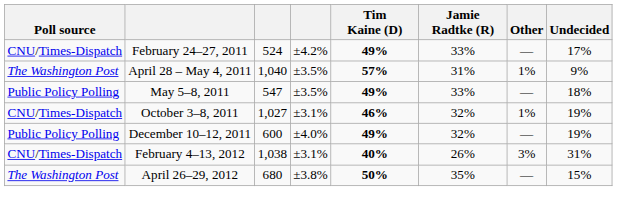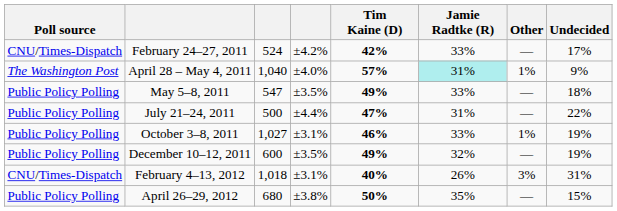February 24–27, 2011 | Tim Kaine (D): 49% -> 42%
April 28 – May 4, 2011 | column 4: ±3.5% -> ±4.0%
April 28 – May 4, 2011 | Jamie Radtke (R): no background -> paleturquoise background
+ row: Public Policy Polling | July 21–24, 2011 | 500 | ±4.4% | 47% | 31% | — | 22%
October 3–8, 2011 | Poll source: CNU/Times-Dispatch -> Public Policy Polling
October 3–8, 2011 | Jamie Radtke (R): 32% -> 33%
December 10–12, 2011 | column 4: ±4.0% -> ±3.5%
February 4–13, 2012 | column 3: 1,038 -> 1,018
April 26–29, 2012 | Poll source: The Washington Post -> Public Policy Polling
